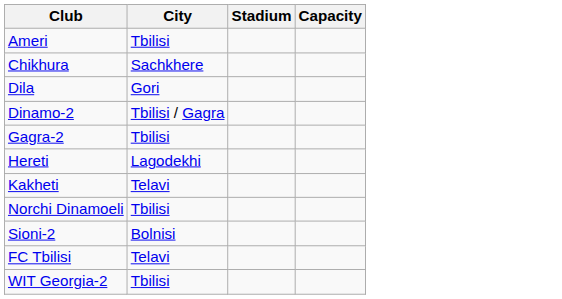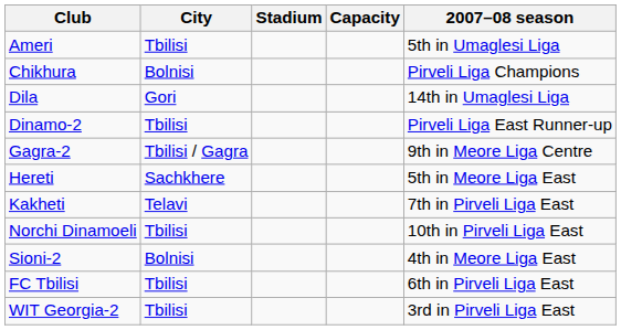+ column: 2007–08 season | 5th in Umaglesi Liga | Pirveli Liga Champions | 14th in Umaglesi Liga | Pirveli Liga East Runner-up | 9th in Meore Liga Centre | 5th in Meore Liga East | 7th in Pirveli Liga East | 10th in Pirveli Liga East | 4th in Meore Liga East | 6th in Pirveli Liga East | 3rd in Pirveli Liga East
Chikhura | City: Sachkhere -> Bolnisi
Dinamo-2 | City: Tbilisi / Gagra -> Tbilisi
Gagra-2 | City: Tbilisi -> Tbilisi / Gagra
Hereti | City: Lagodekhi -> Sachkhere
FC Tbilisi | City: Telavi -> Tbilisi
